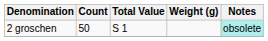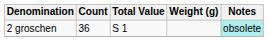2 groschen | Count: 50 -> 36
